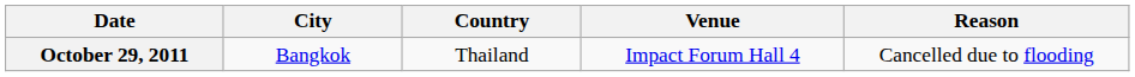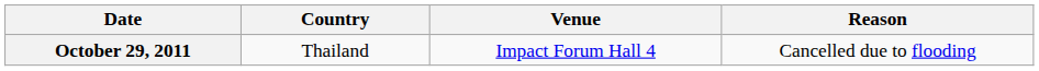- column: City | Bangkok
